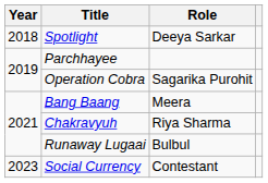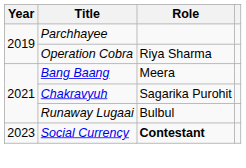- row: 2018 | Spotlight | Deeya Sarkar
Operation Cobra | Role: Sagarika Purohit -> Riya Sharma
Chakravyuh | Role: Riya Sharma -> Sagarika Purohit
Social Currency | Role: normal -> bold
